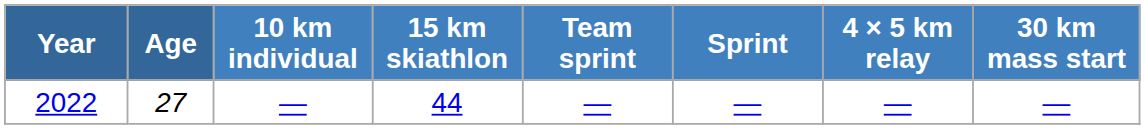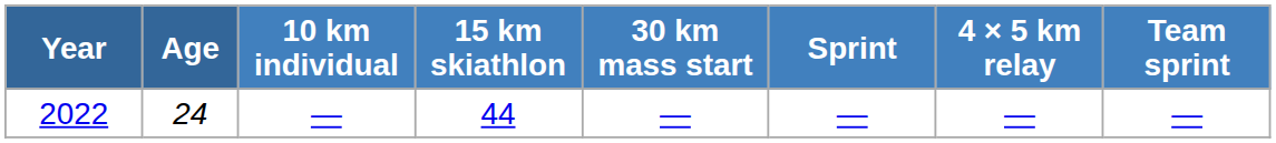columns swapped: 30 km mass start <-> Team sprint
2022 | Age: 27 -> 24
